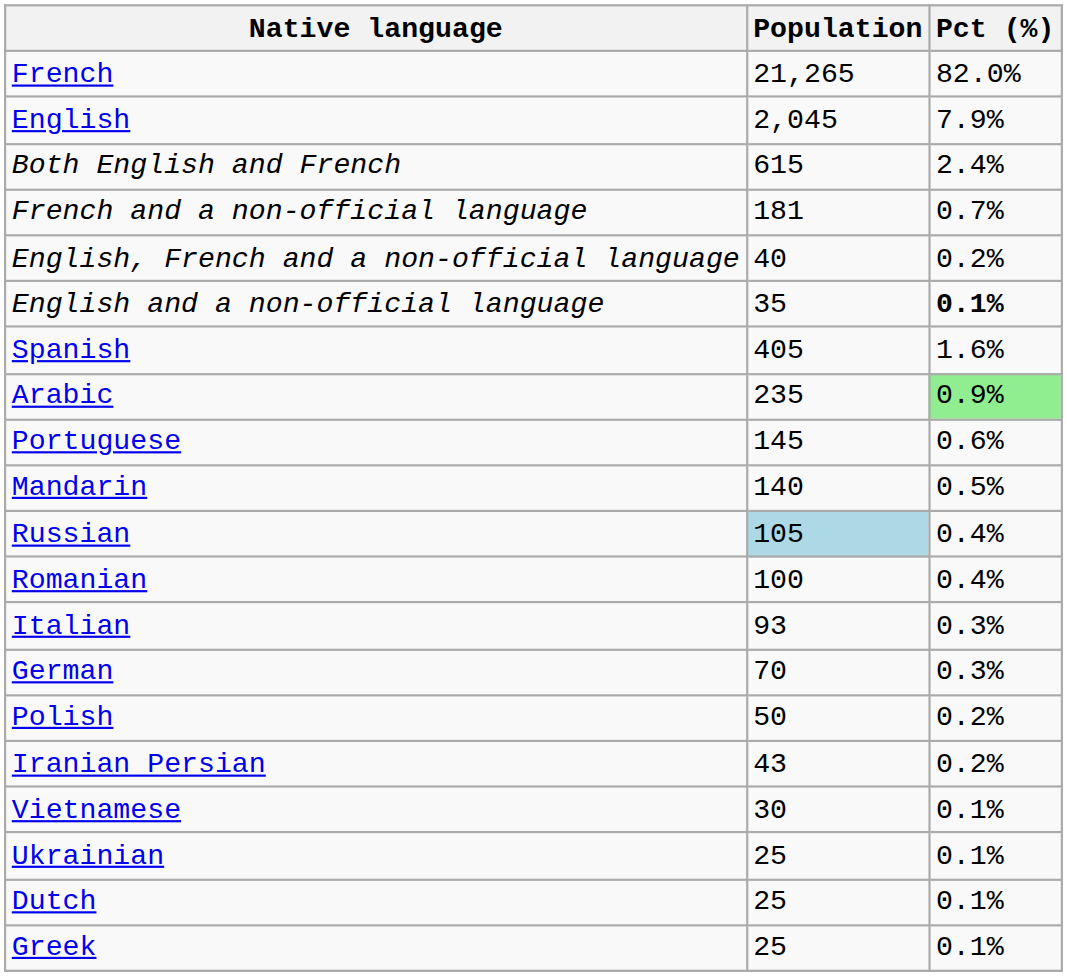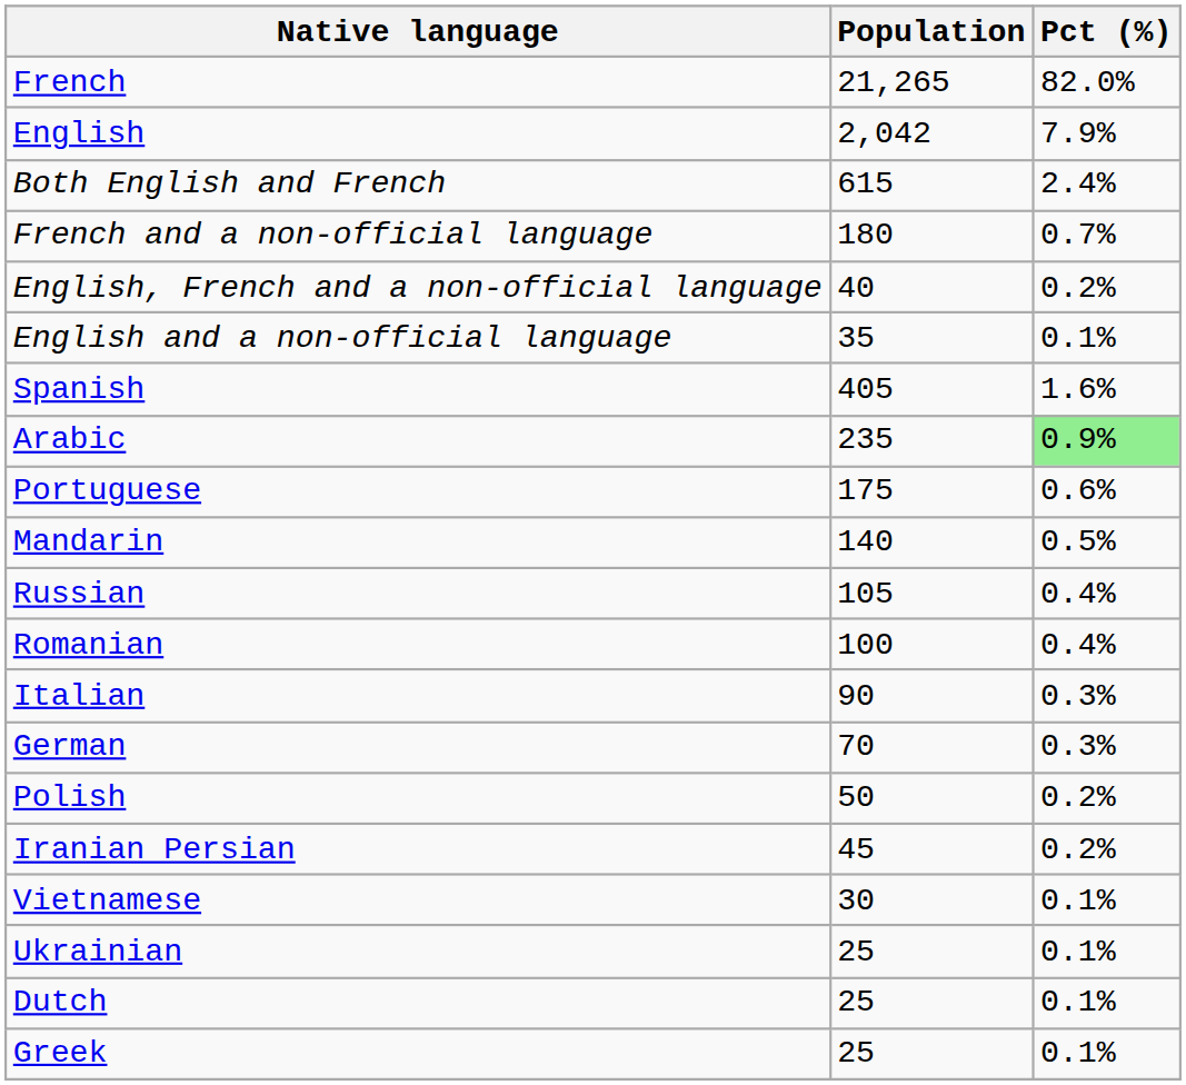English | Population: 2,045 -> 2,042
French and a non-official language | Population: 181 -> 180
English and a non-official language | Pct (%): bold -> normal
Portuguese | Population: 145 -> 175
Russian | Population: lightblue background -> no background
Italian | Population: 93 -> 90
Iranian Persian | Population: 43 -> 45
